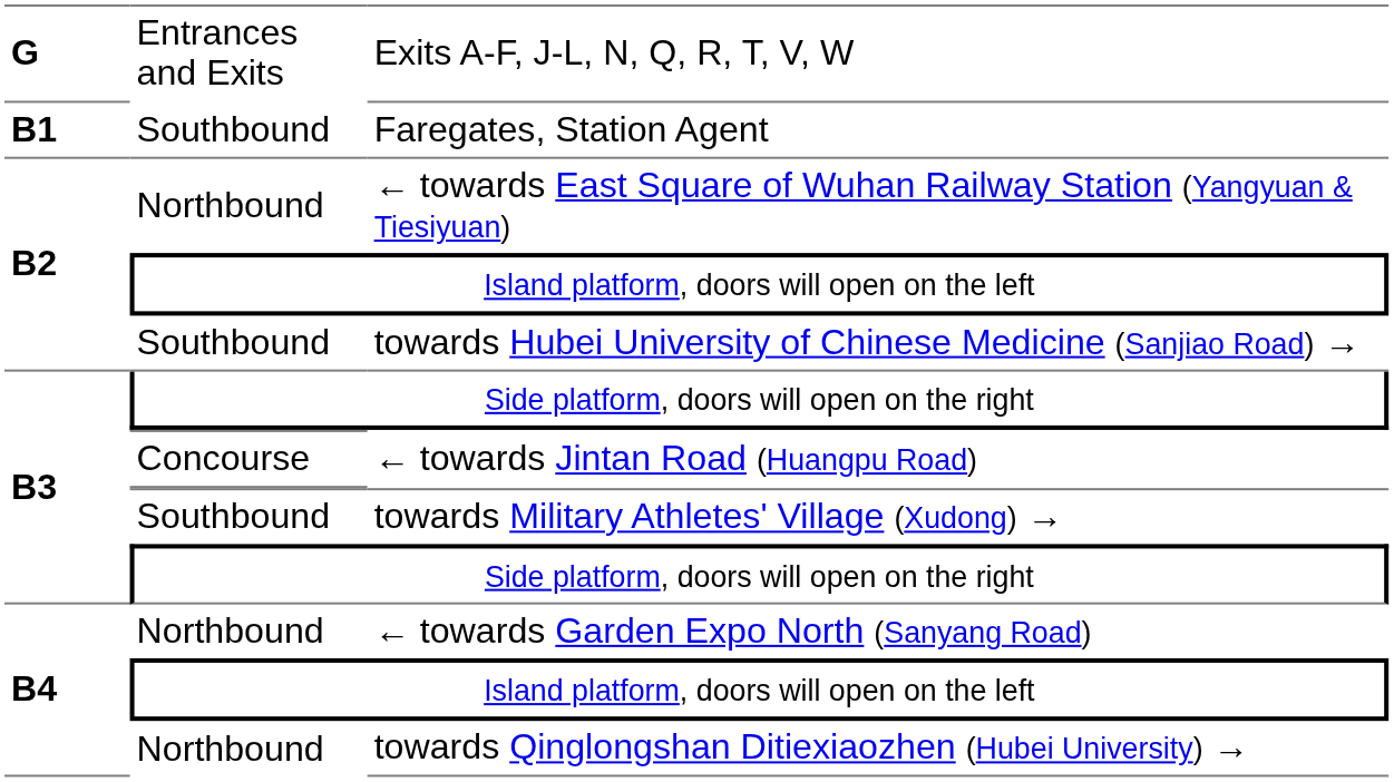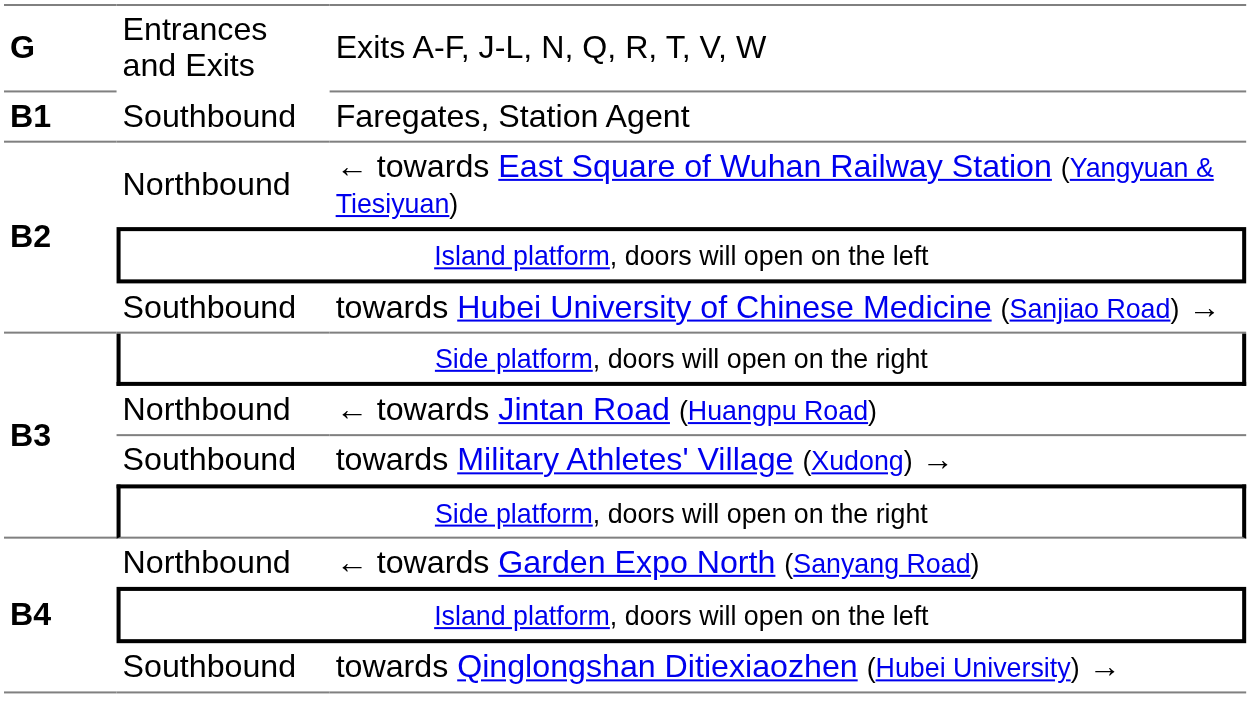← towards Jintan Road (Huangpu Road) | column 2: Concourse -> Northbound
towards Qinglongshan Ditiexiaozhen (Hubei University) → | column 2: Northbound -> Southbound
